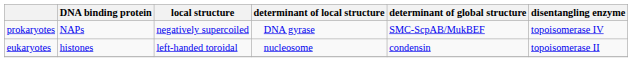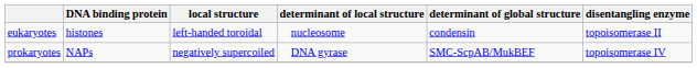rows swapped: eukaryotes <-> prokaryotes
